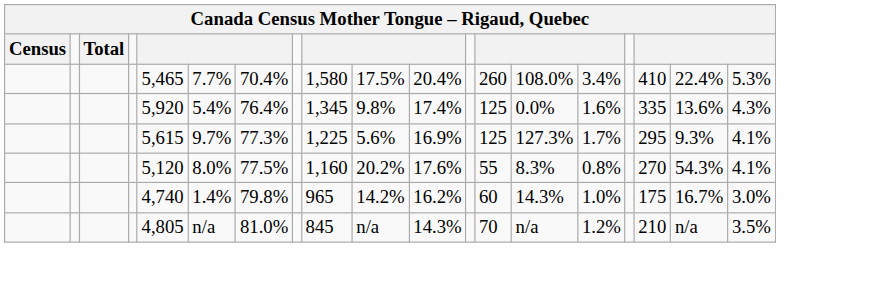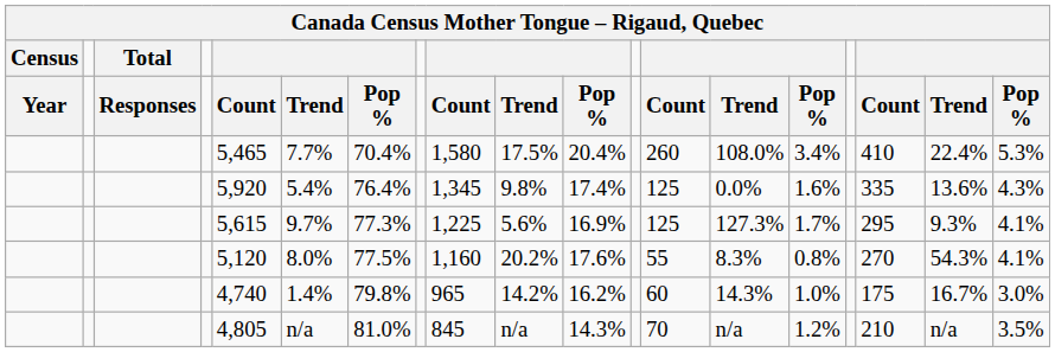+ row: Year | Responses | Count | Trend | Pop % | Count | Trend | Pop % | Count | Trend | Pop % | Count | Trend | Pop %
